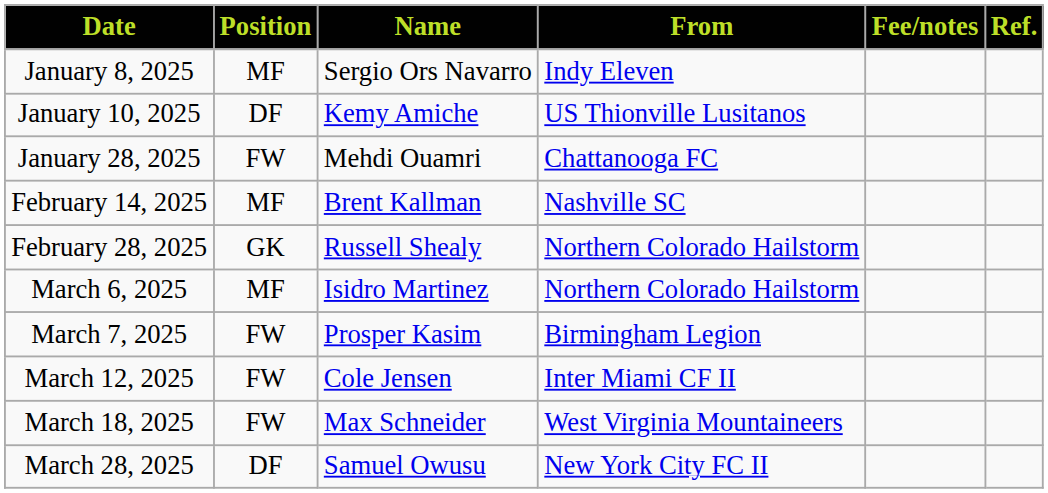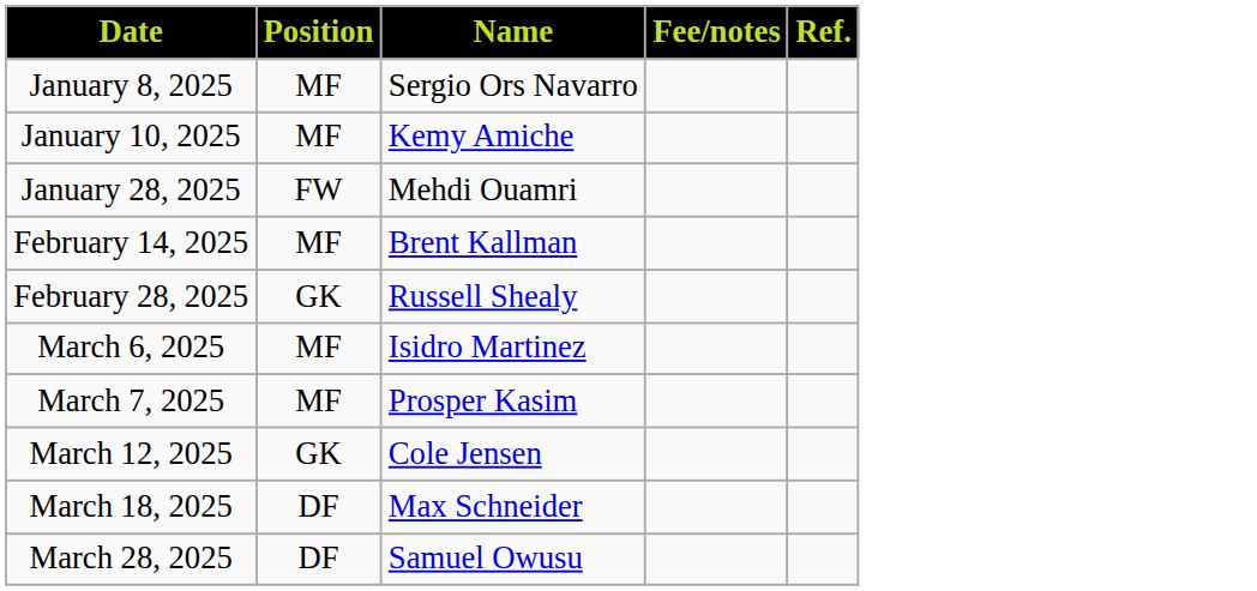- column: From | Indy Eleven | US Thionville Lusitanos | Chattanooga FC | Nashville SC | Northern Colorado Hailstorm | Northern Colorado Hailstorm | Birmingham Legion | Inter Miami CF II | West Virginia Mountaineers | New York City FC II
January 10, 2025 | Position: DF -> MF
March 7, 2025 | Position: FW -> MF
March 12, 2025 | Position: FW -> GK
March 18, 2025 | Position: FW -> DF
